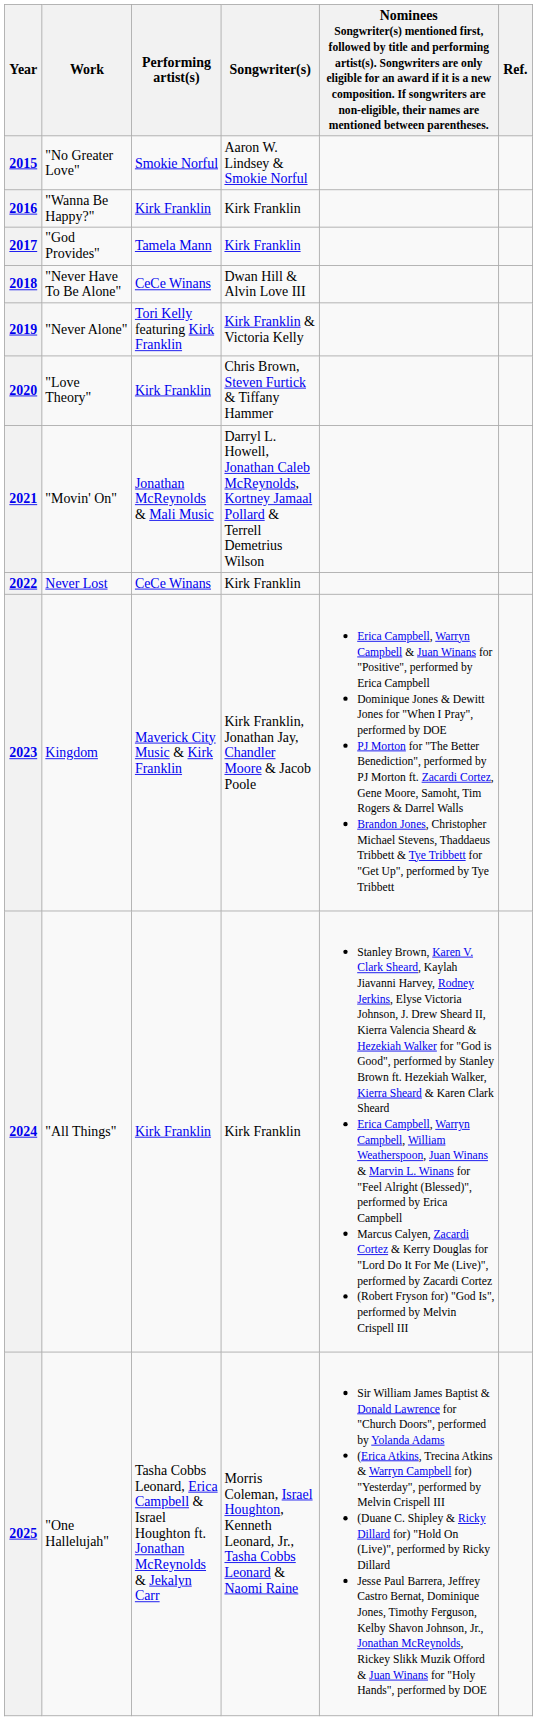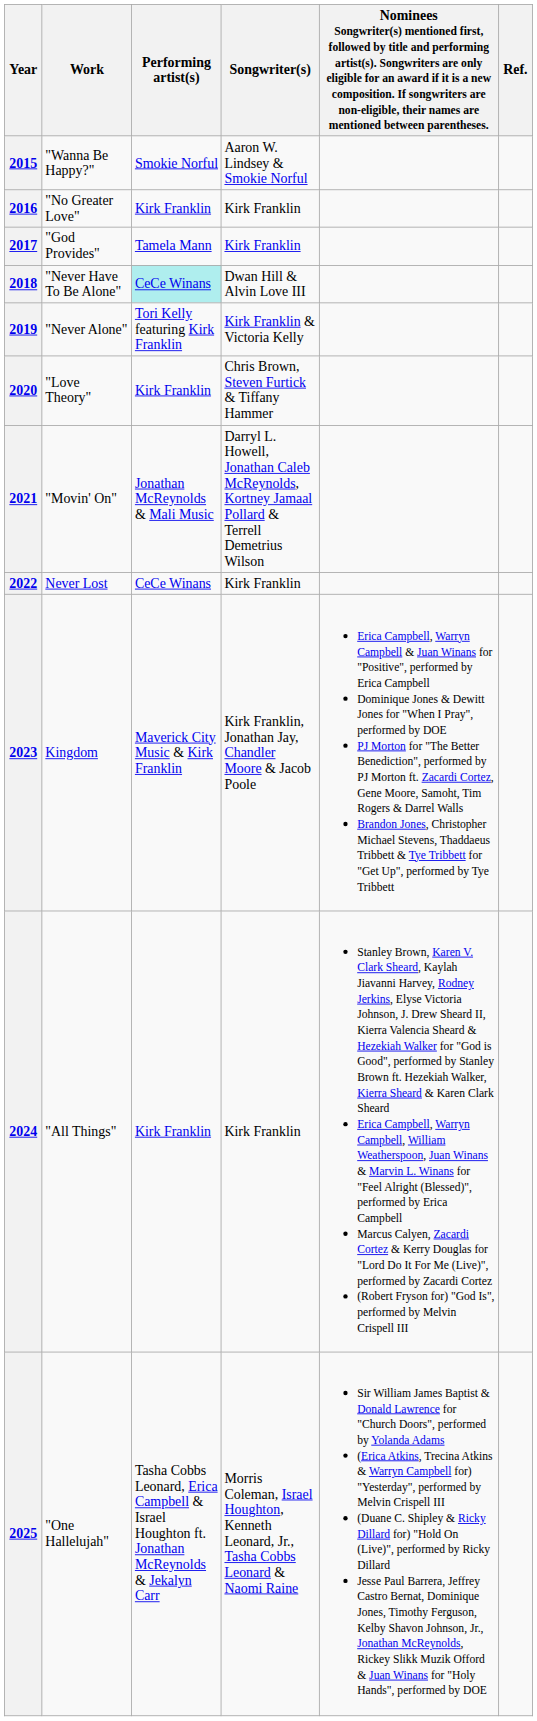2015 | Work: "No Greater Love" -> "Wanna Be Happy?"
2016 | Work: "Wanna Be Happy?" -> "No Greater Love"
2018 | Performing artist(s): no background -> paleturquoise background
